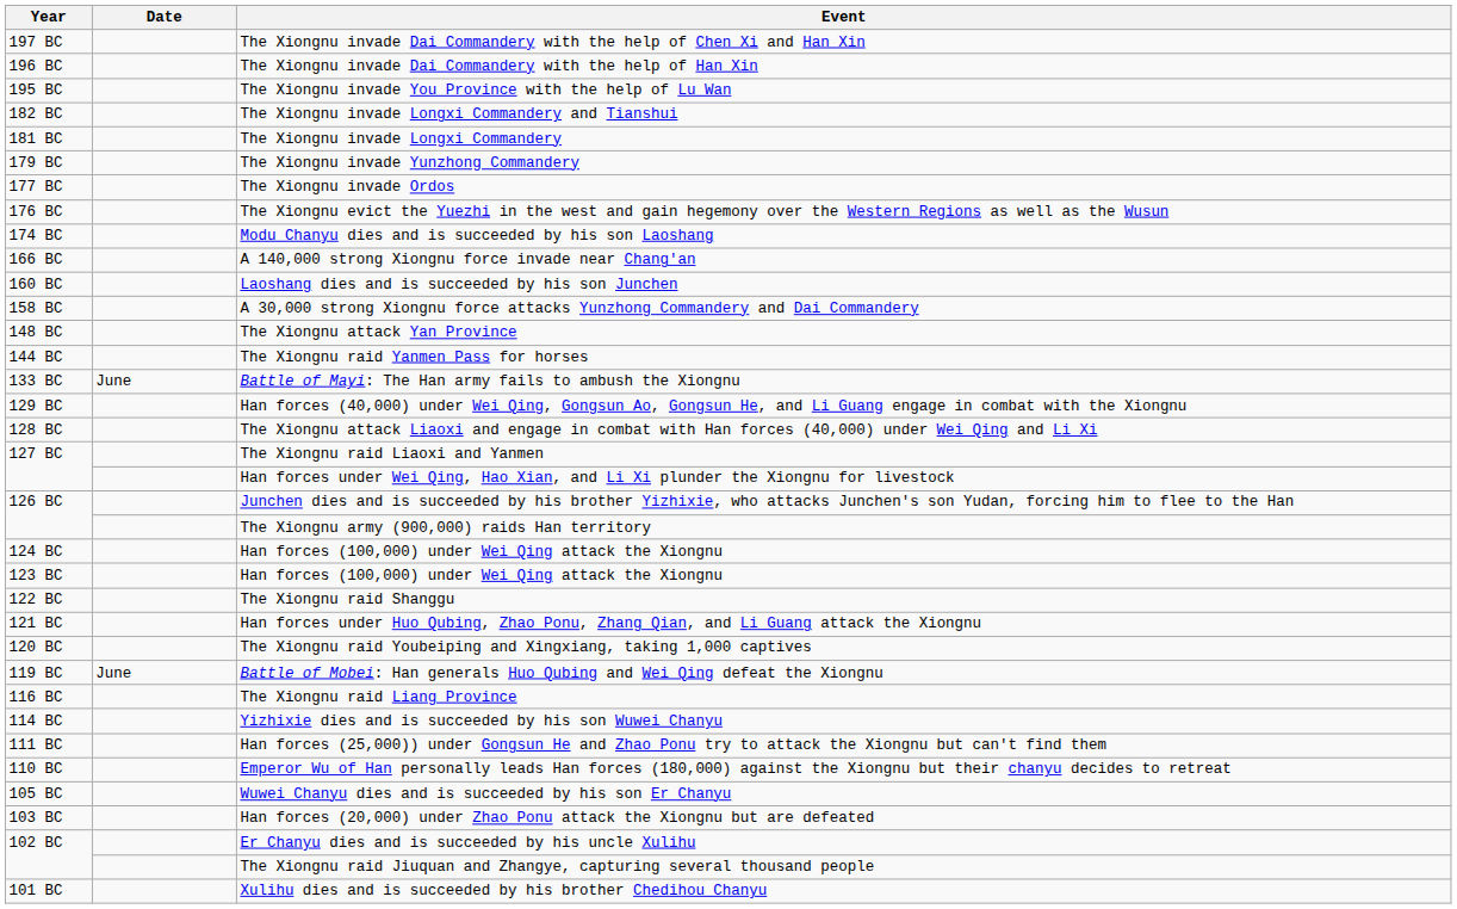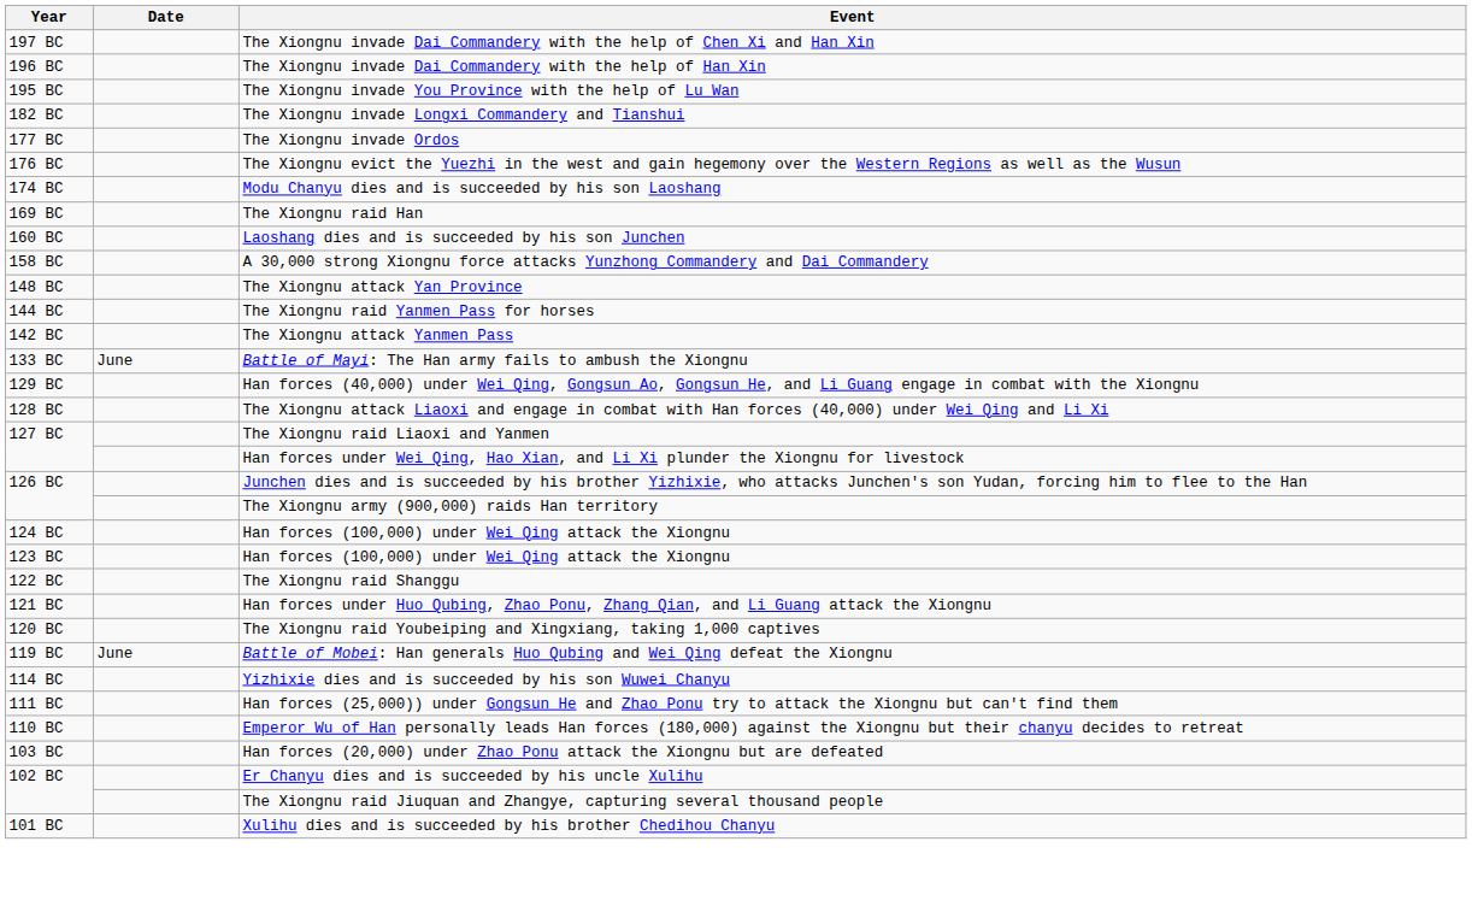- row: 181 BC | The Xiongnu invade Longxi Commandery
- row: 179 BC | The Xiongnu invade Yunzhong Commandery
+ row: 169 BC | The Xiongnu raid Han
- row: 166 BC | A 140,000 strong Xiongnu force invade near Chang'an
+ row: 142 BC | The Xiongnu attack Yanmen Pass
- row: 116 BC | The Xiongnu raid Liang Province
- row: 105 BC | Wuwei Chanyu dies and is succeeded by his son Er Chanyu
